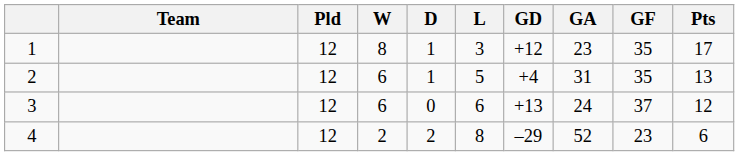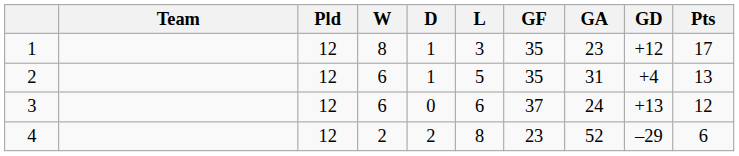columns swapped: GF <-> GD
